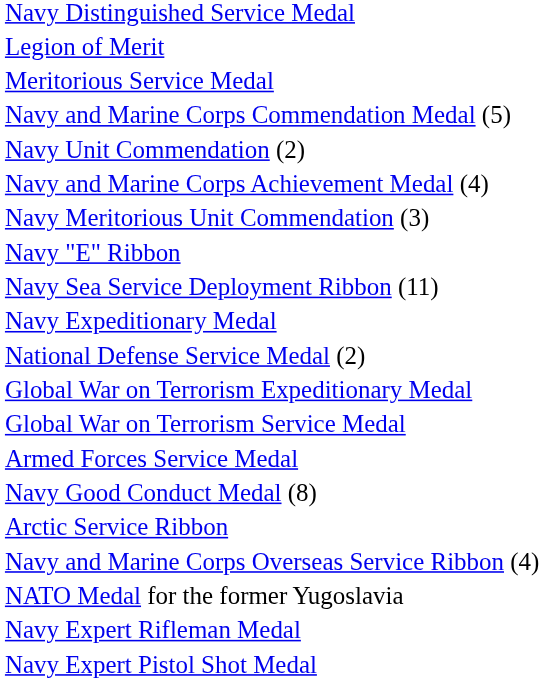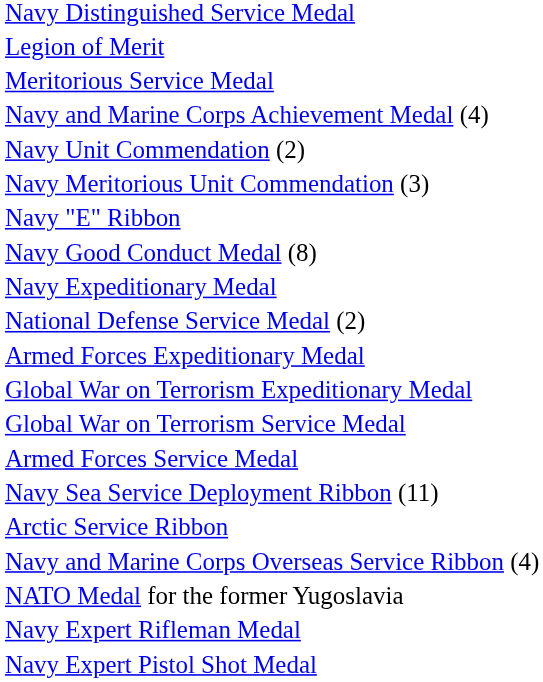- row: Navy and Marine Corps Commendation Medal (5)
rows swapped: Navy and Marine Corps Achievement Medal (4) <-> Navy Unit Commendation (2)
rows swapped: Navy Good Conduct Medal (8) <-> Navy Sea Service Deployment Ribbon (11)
+ row: Armed Forces Expeditionary Medal
